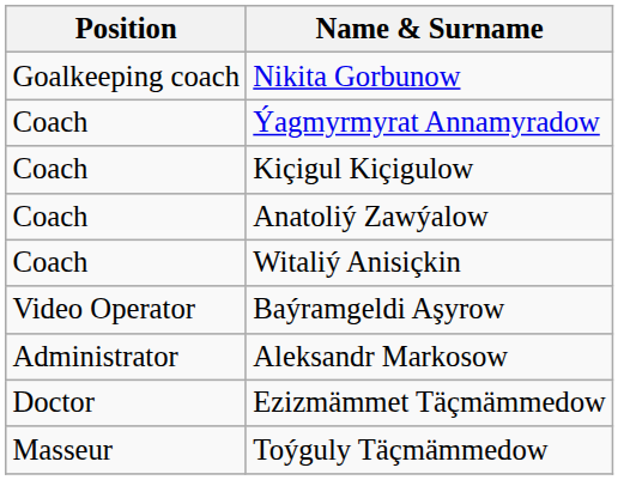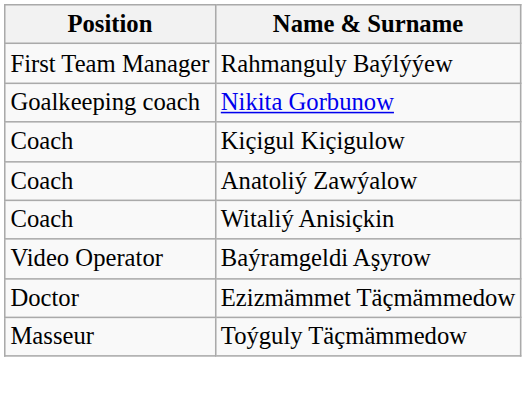+ row: First Team Manager | Rahmanguly Baýlýýew
- row: Coach | Ýagmyrmyrat Annamyradow
- row: Administrator | Aleksandr Markosow
